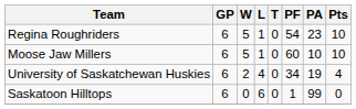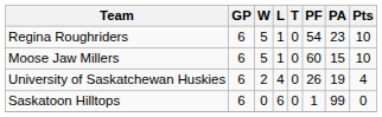Moose Jaw Millers | PA: 10 -> 15
University of Saskatchewan Huskies | PF: 34 -> 26
